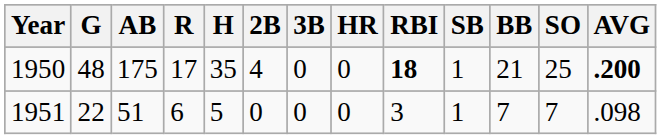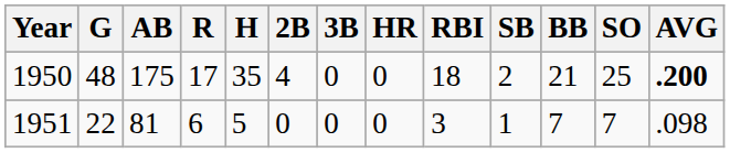1950 | RBI: bold -> normal
1950 | SB: 1 -> 2
1951 | AB: 51 -> 81
